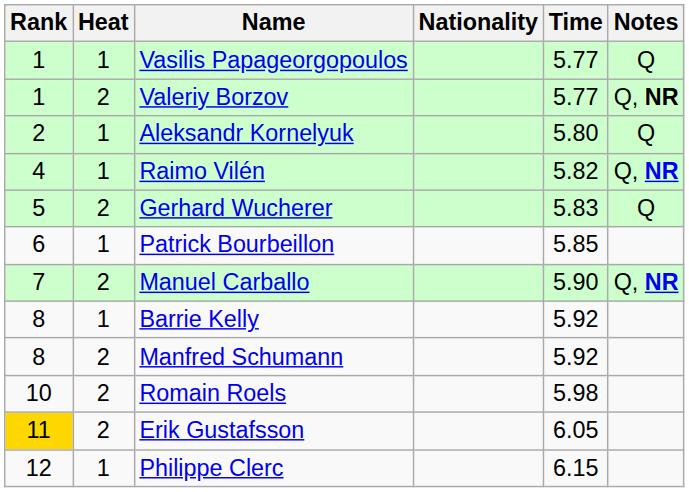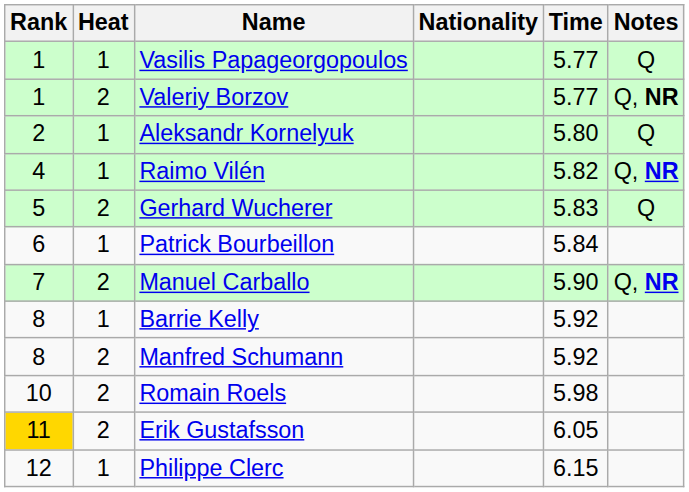Patrick Bourbeillon | Time: 5.85 -> 5.84
